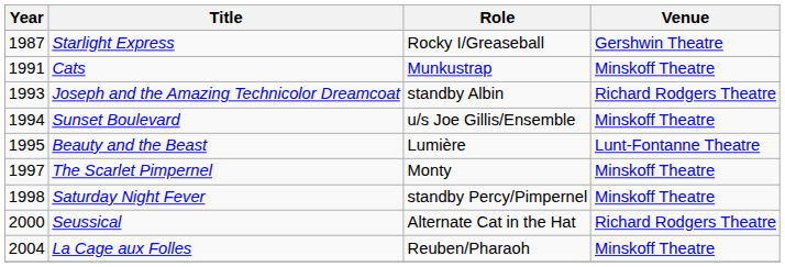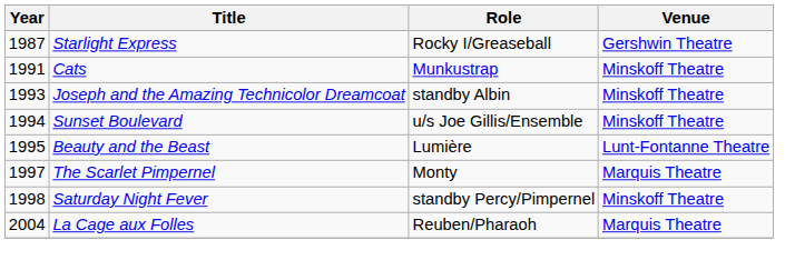Joseph and the Amazing Technicolor Dreamcoat | Venue: Richard Rodgers Theatre -> Minskoff Theatre
The Scarlet Pimpernel | Venue: Minskoff Theatre -> Marquis Theatre
- row: 2000 | Seussical | Alternate Cat in the Hat | Richard Rodgers Theatre
La Cage aux Folles | Venue: Minskoff Theatre -> Marquis Theatre
